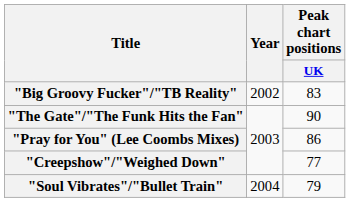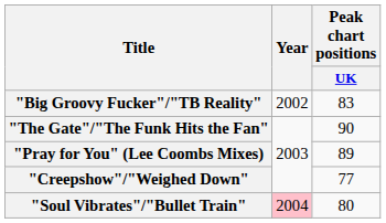"Pray for You" (Lee Coombs Mixes) | Peak chart positions / UK: 86 -> 89
"Soul Vibrates"/"Bullet Train" | Year: no background -> pink background
"Soul Vibrates"/"Bullet Train" | Peak chart positions / UK: 79 -> 80
